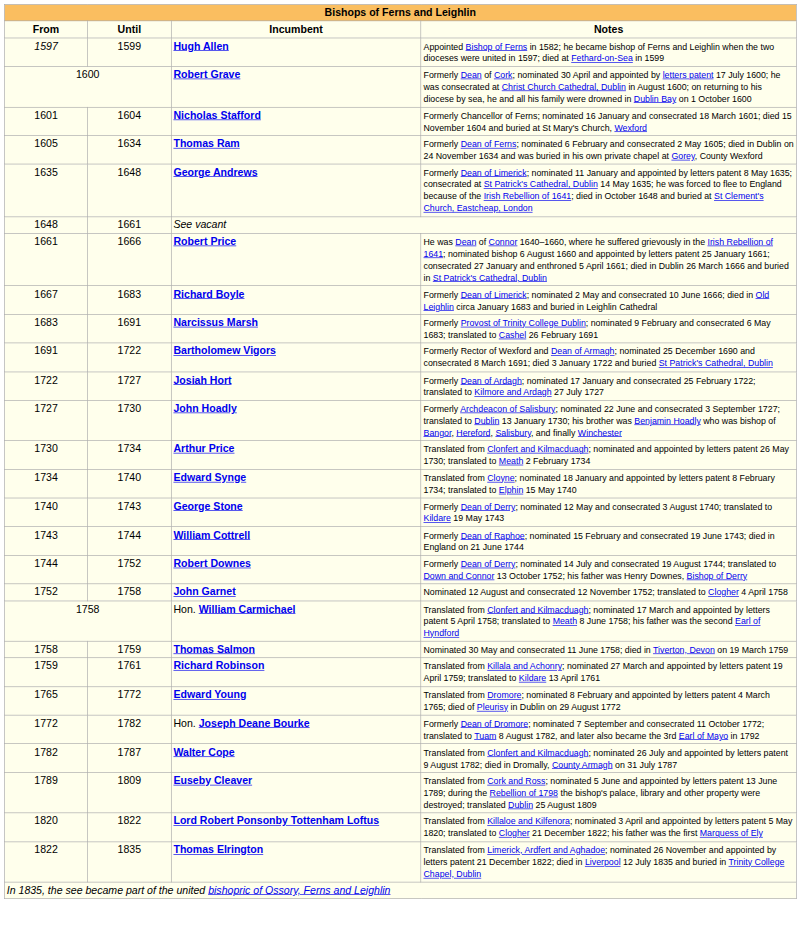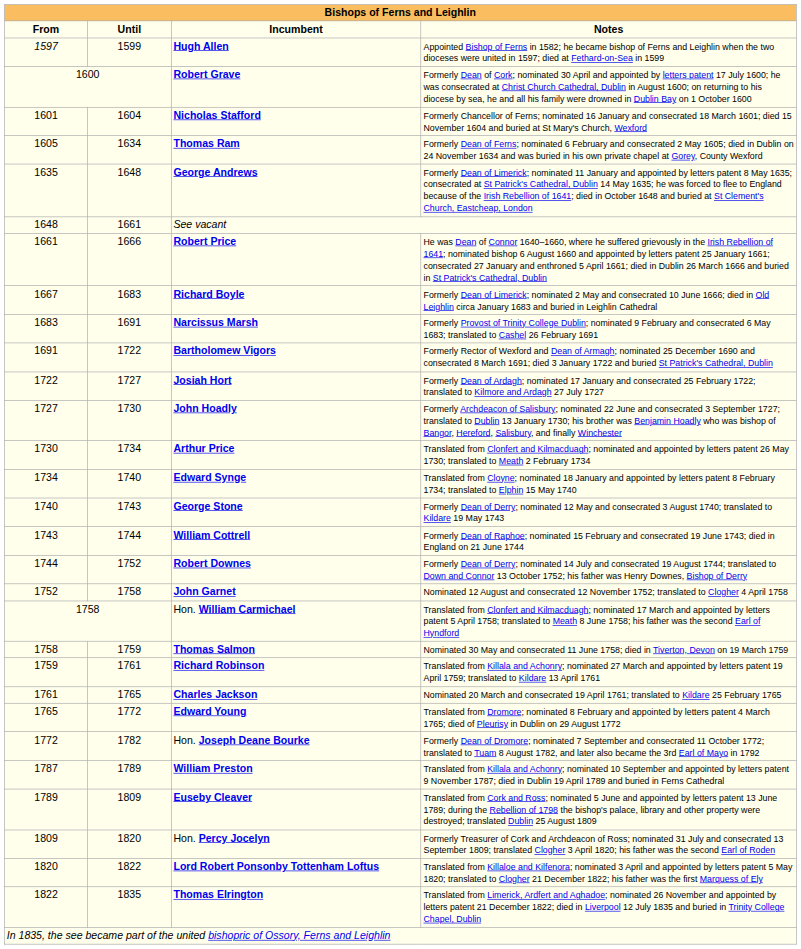+ row: 1761 | 1765 | Charles Jackson | Nominated 20 March and consecrated 19 April 1761; translated to Kildare 25 February 1765
- row: 1782 | 1787 | Walter Cope | Translated from Clonfert and Kilmacduagh; nominated 26 July and appointed by letters patent 9 August 1782; died in Dromally, County Armagh on 31 July 1787
+ row: 1787 | 1789 | William Preston | Translated from Killala and Achonry; nominated 10 September and appointed by letters patent 9 November 1787; died in Dublin 19 April 1789 and buried in Ferns Cathedral
+ row: 1809 | 1820 | Hon. Percy Jocelyn | Formerly Treasurer of Cork and Archdeacon of Ross; nominated 31 July and consecrated 13 September 1809; translated Clogher 3 April 1820; his father was the second Earl of Roden
